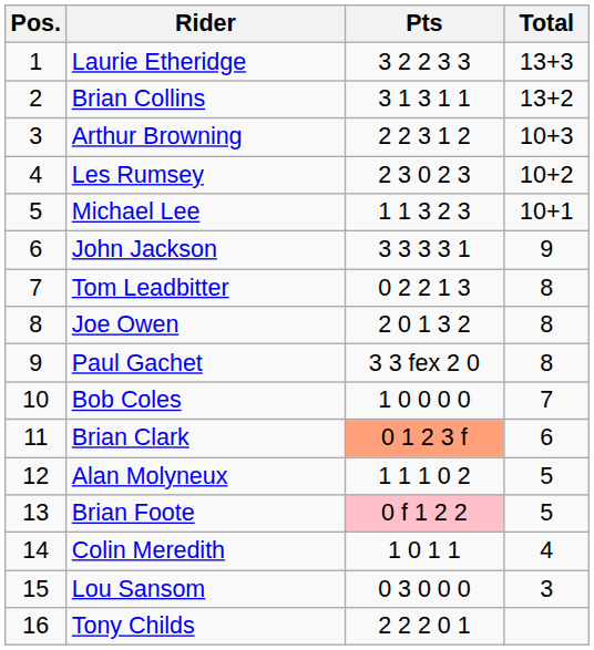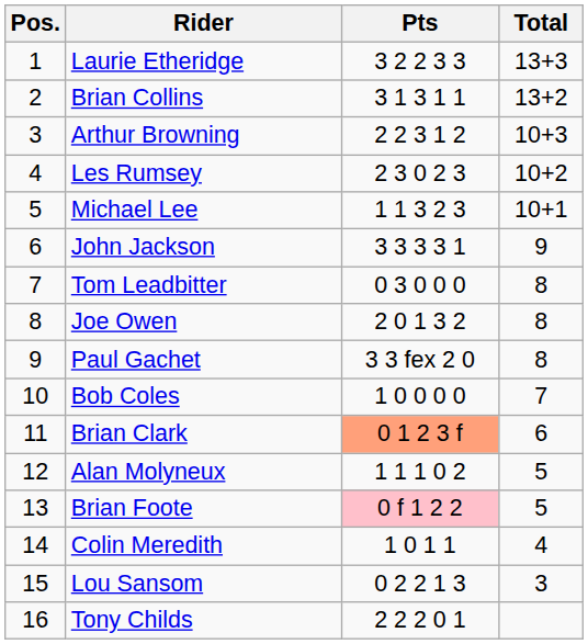Tom Leadbitter | Pts: 0 2 2 1 3 -> 0 3 0 0 0
Lou Sansom | Pts: 0 3 0 0 0 -> 0 2 2 1 3
